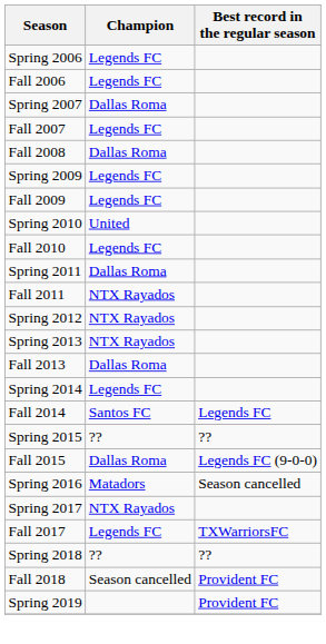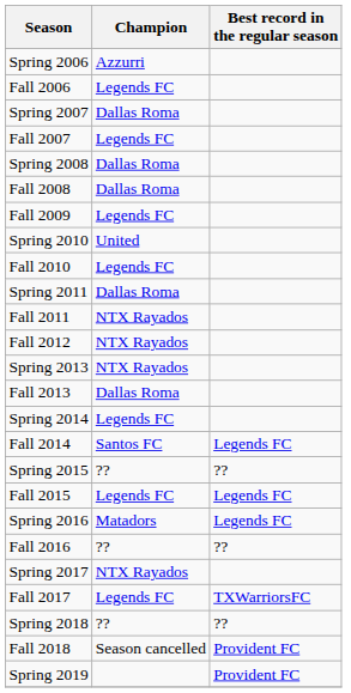Spring 2006 | Champion: Legends FC -> Azzurri
+ row: Spring 2008 | Dallas Roma
- row: Spring 2009 | Legends FC
- row: Spring 2012 | NTX Rayados
+ row: Fall 2012 | NTX Rayados
Fall 2015 | Champion: Dallas Roma -> Legends FC
Fall 2015 | Best record in the regular season: Legends FC (9-0-0) -> Legends FC
Spring 2016 | Best record in the regular season: Season cancelled -> Legends FC
+ row: Fall 2016 | ?? | ??
